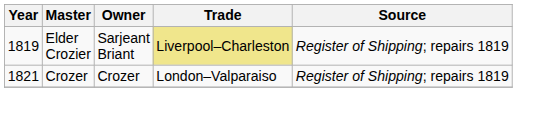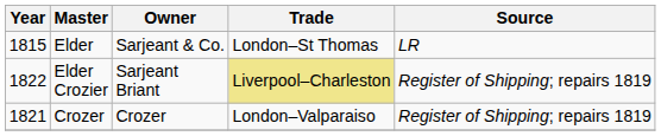+ row: 1815 | Elder | Sarjeant & Co. | London–St Thomas | LR
Elder Crozier | Year: 1819 -> 1822
